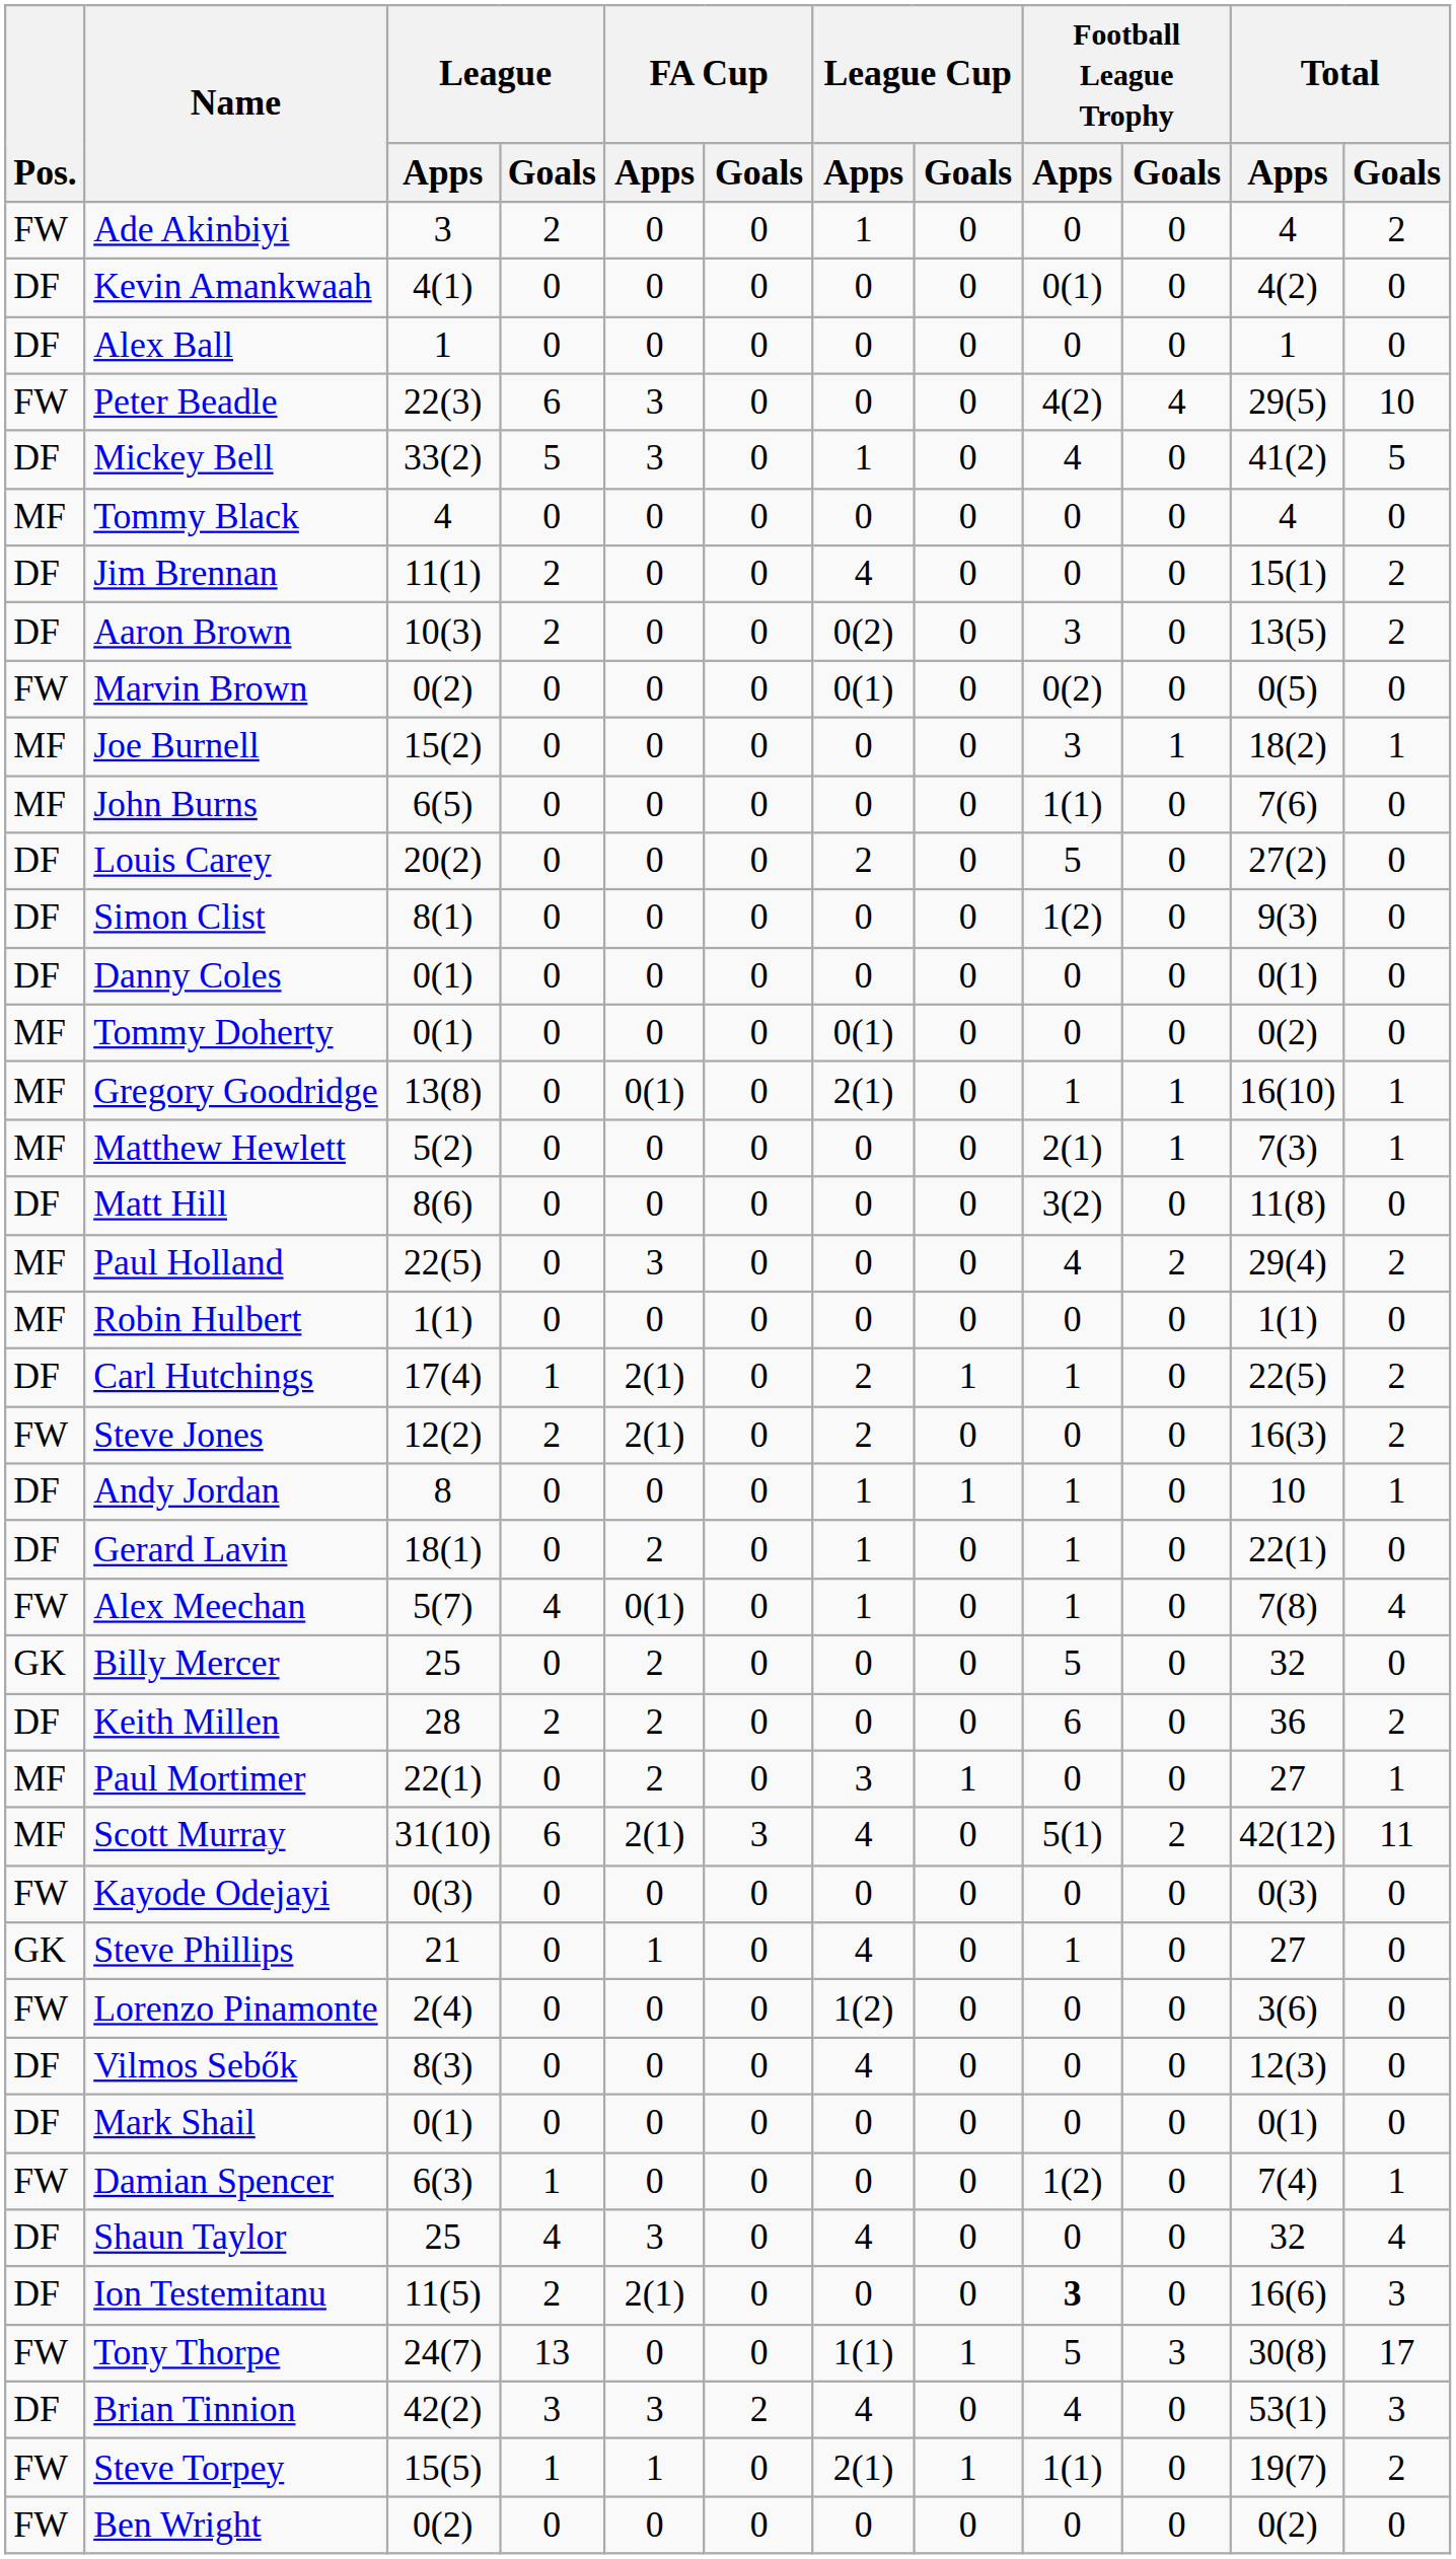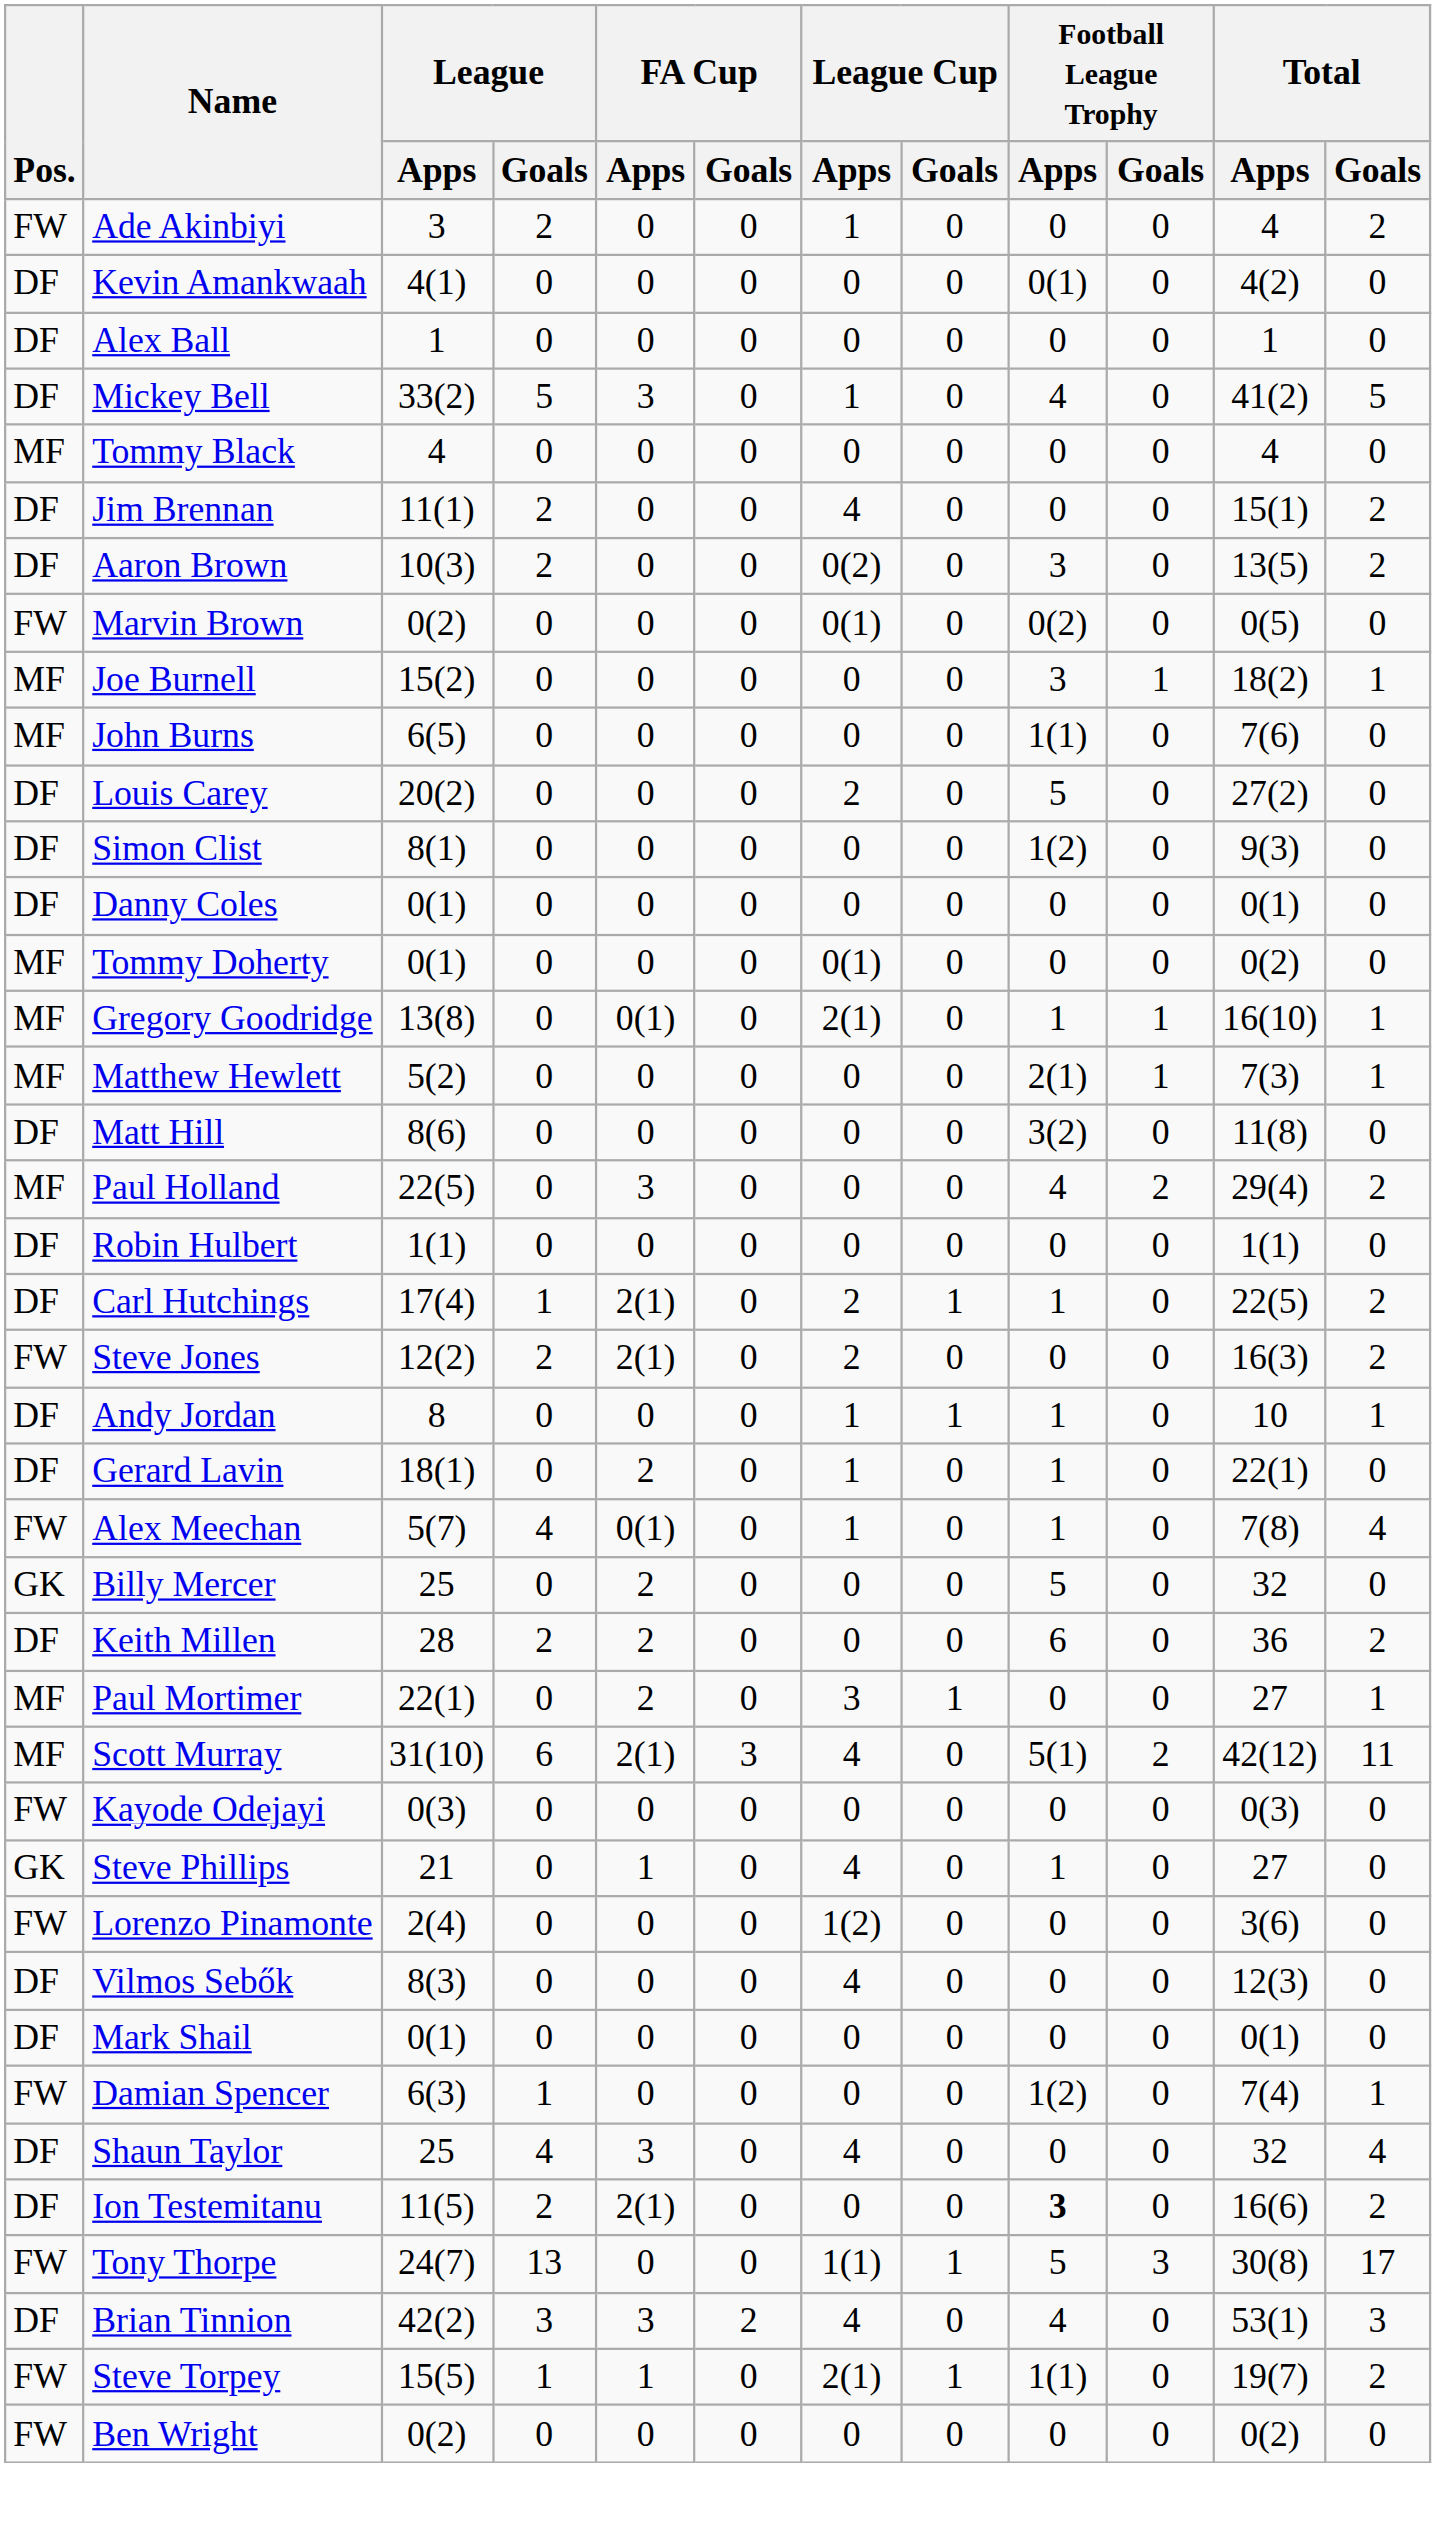- row: FW | Peter Beadle | 22(3) | 6 | 3 | 0 | 0 | 0 | 4(2) | 4 | 29(5) | 10
Robin Hulbert | Pos.: MF -> DF
Ion Testemitanu | Total / Goals: 3 -> 2
